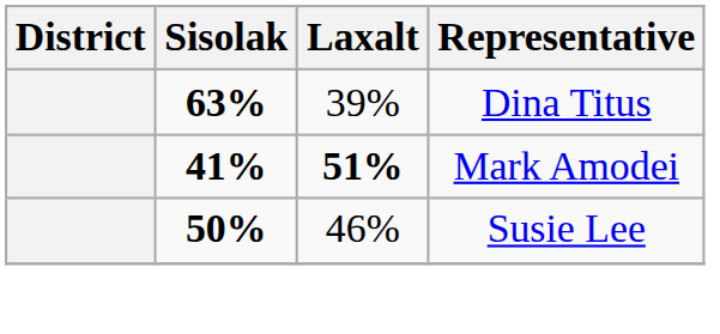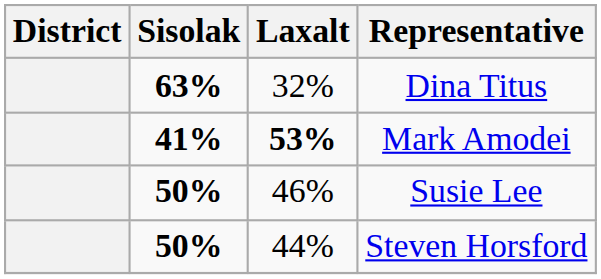Dina Titus | Laxalt: 39% -> 32%
Mark Amodei | Laxalt: 51% -> 53%
+ row: 50% | 44% | Steven Horsford
